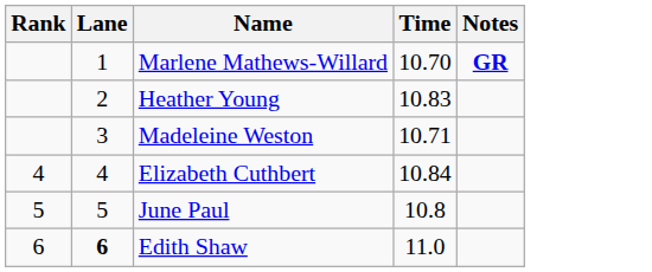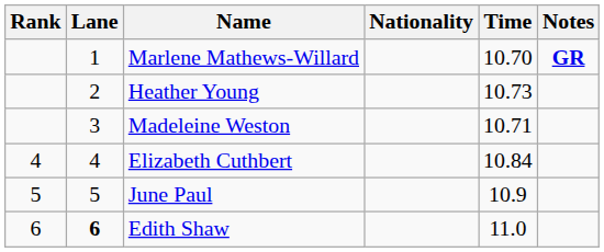+ column: Nationality
Heather Young | Time: 10.83 -> 10.73
June Paul | Time: 10.8 -> 10.9
